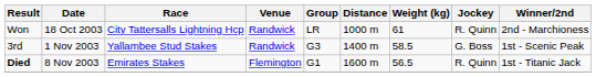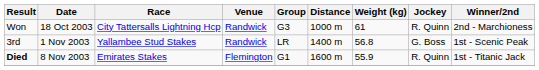Won | Group: LR -> G3
3rd | Group: G3 -> LR
3rd | Weight (kg): 58.5 -> 56.8
Died | Weight (kg): 56.5 -> 55.9
